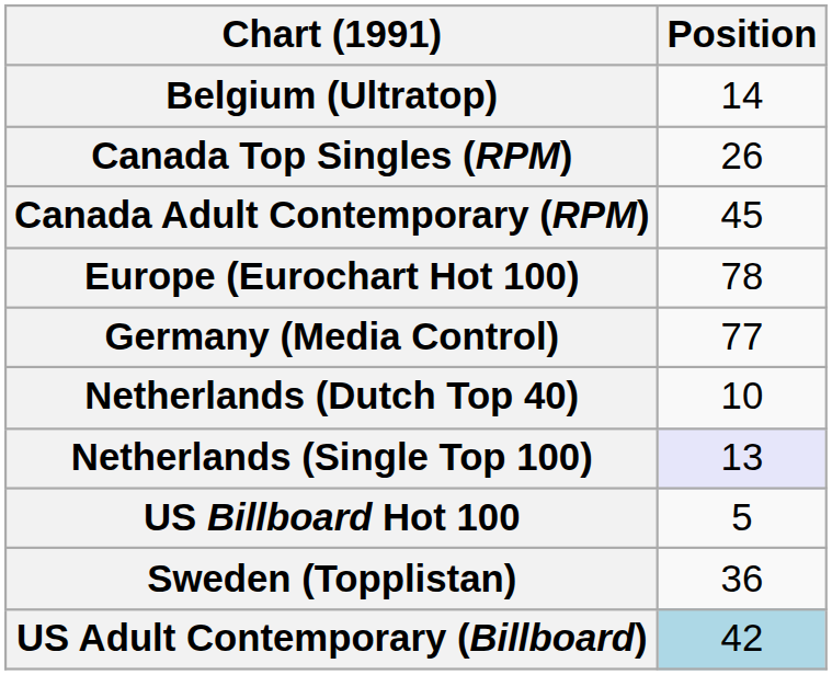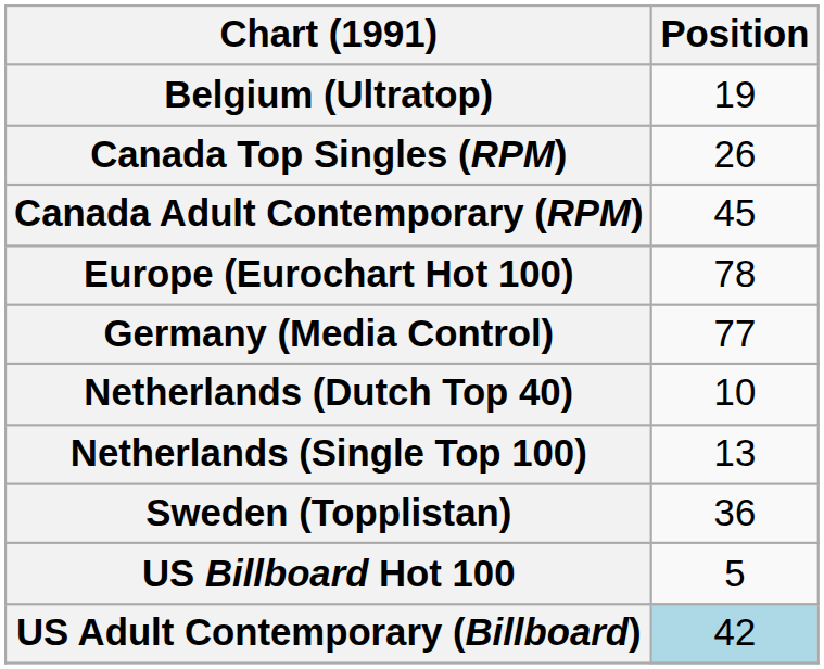Belgium (Ultratop) | Position: 14 -> 19
Netherlands (Single Top 100) | Position: lavender background -> no background
rows swapped: Sweden (Topplistan) <-> US Billboard Hot 100
